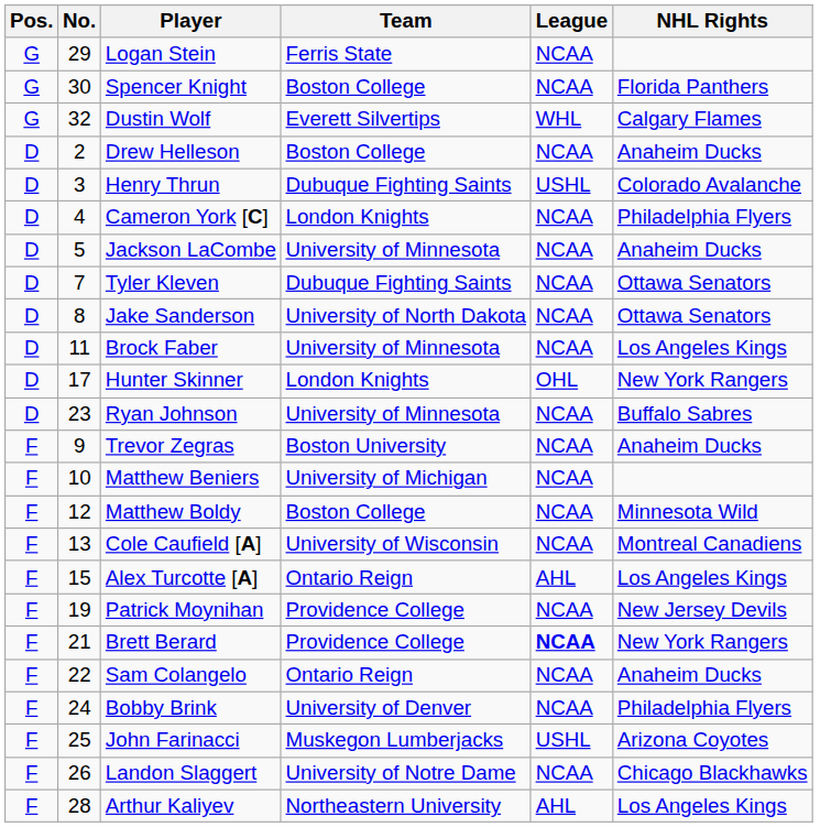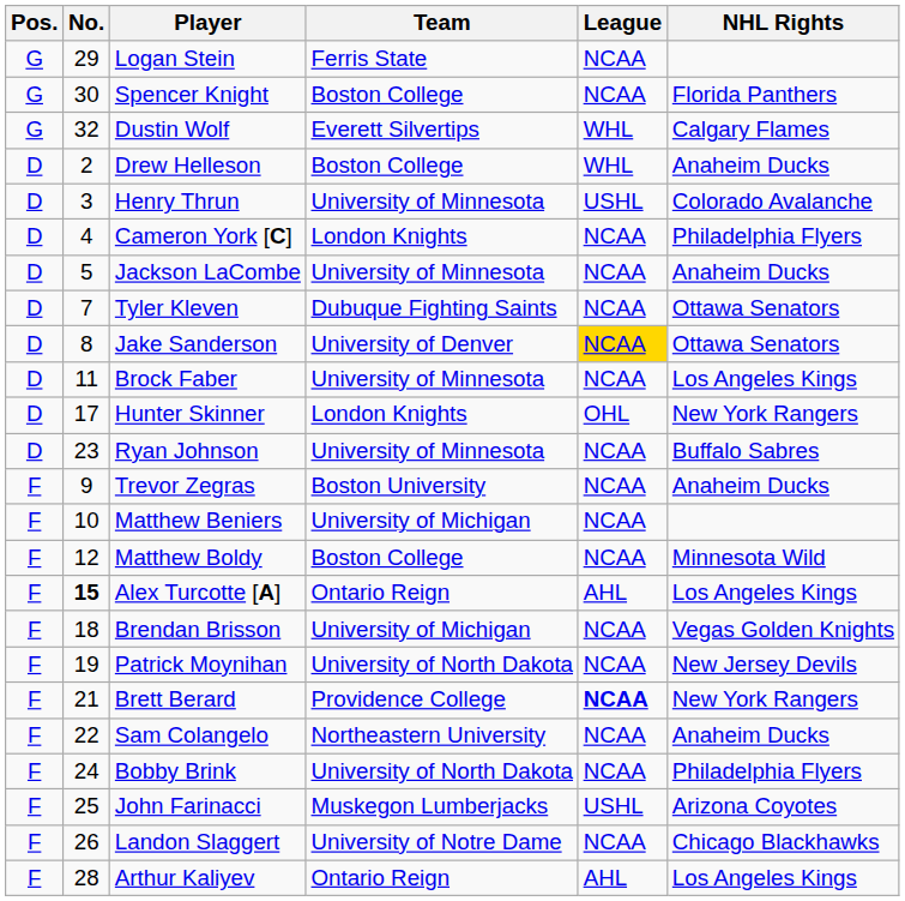Drew Helleson | League: NCAA -> WHL
Henry Thrun | Team: Dubuque Fighting Saints -> University of Minnesota
Jake Sanderson | Team: University of North Dakota -> University of Denver
Jake Sanderson | League: no background -> gold background
- row: F | 13 | Cole Caufield [A] | University of Wisconsin | NCAA | Montreal Canadiens
Alex Turcotte [A] | No.: normal -> bold
+ row: F | 18 | Brendan Brisson | University of Michigan | NCAA | Vegas Golden Knights
Patrick Moynihan | Team: Providence College -> University of North Dakota
Sam Colangelo | Team: Ontario Reign -> Northeastern University
Bobby Brink | Team: University of Denver -> University of North Dakota
Arthur Kaliyev | Team: Northeastern University -> Ontario Reign
